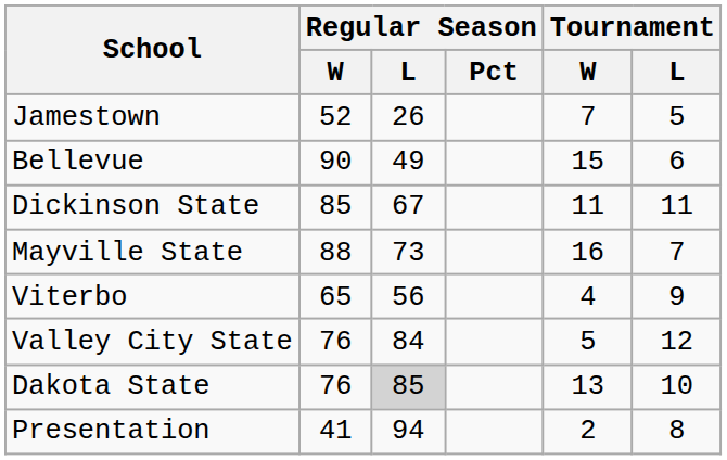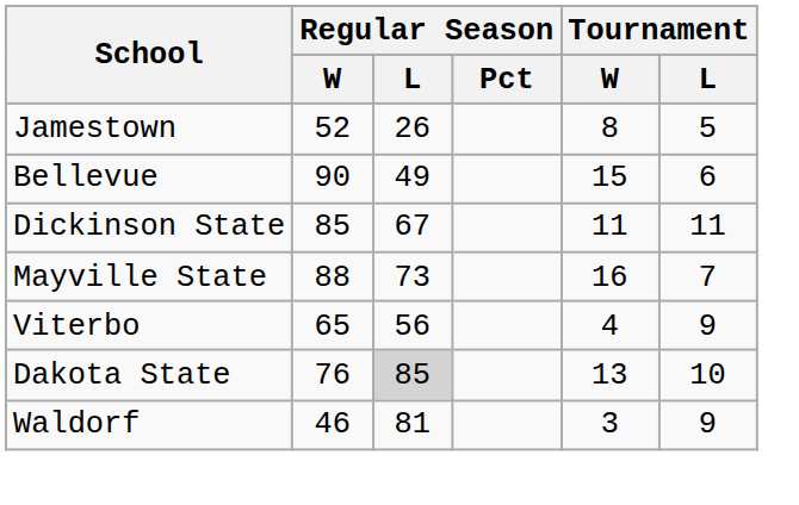Jamestown | Tournament / W: 7 -> 8
- row: Valley City State | 76 | 84 | 5 | 12
+ row: Waldorf | 46 | 81 | 3 | 9
- row: Presentation | 41 | 94 | 2 | 8
